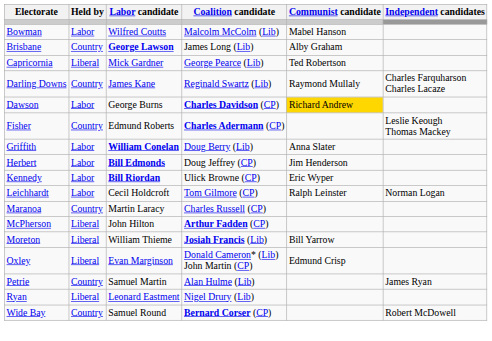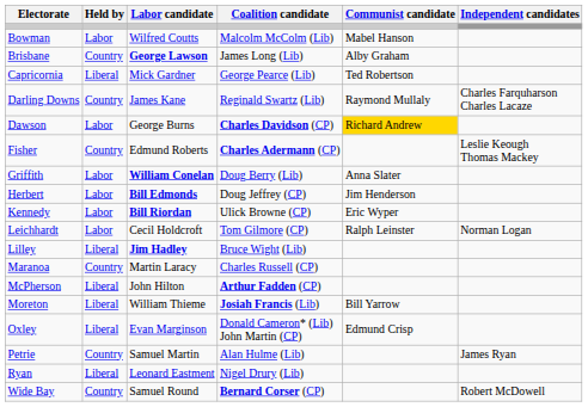+ row: Lilley | Liberal | Jim Hadley | Bruce Wight (Lib)
